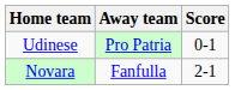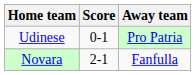columns swapped: Score <-> Away team
